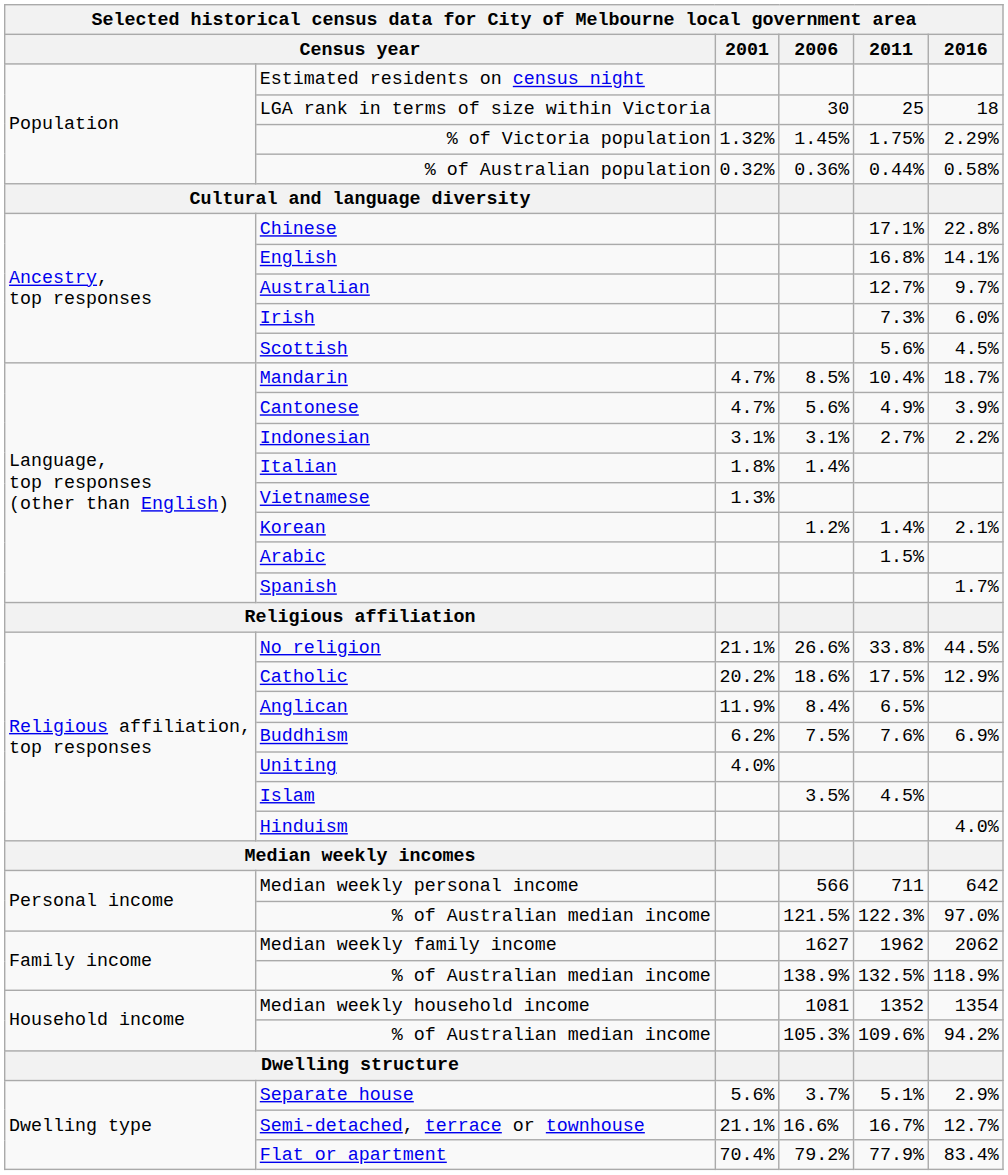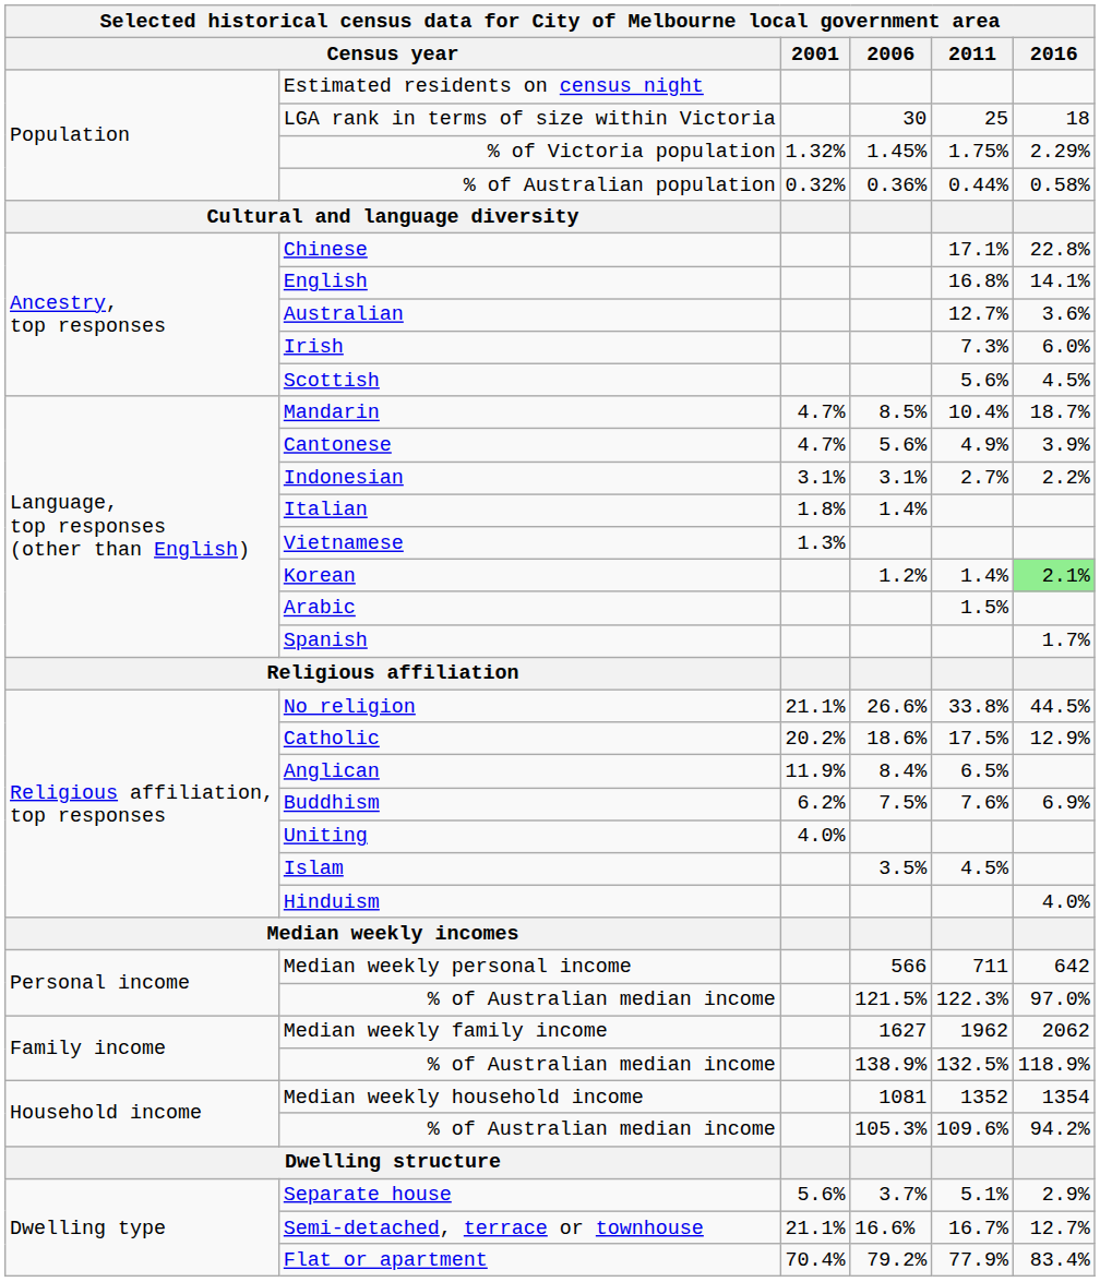Australian | 2016: 9.7% -> 3.6%
Korean | 2016: no background -> lightgreen background
